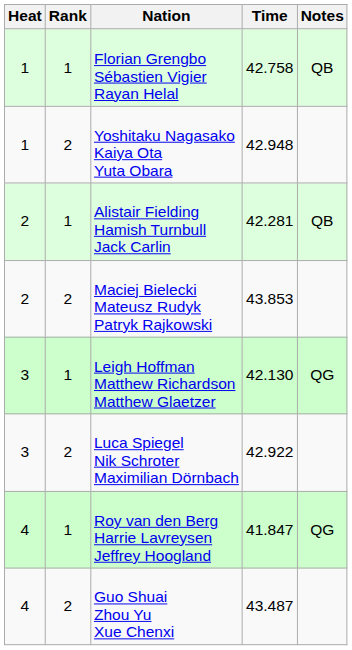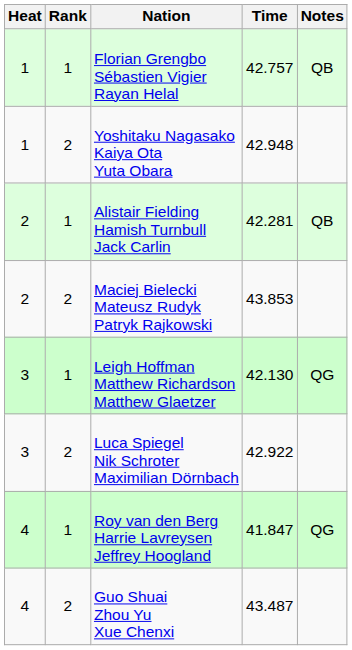Florian Grengbo Sébastien Vigier Rayan Helal | Time: 42.758 -> 42.757
